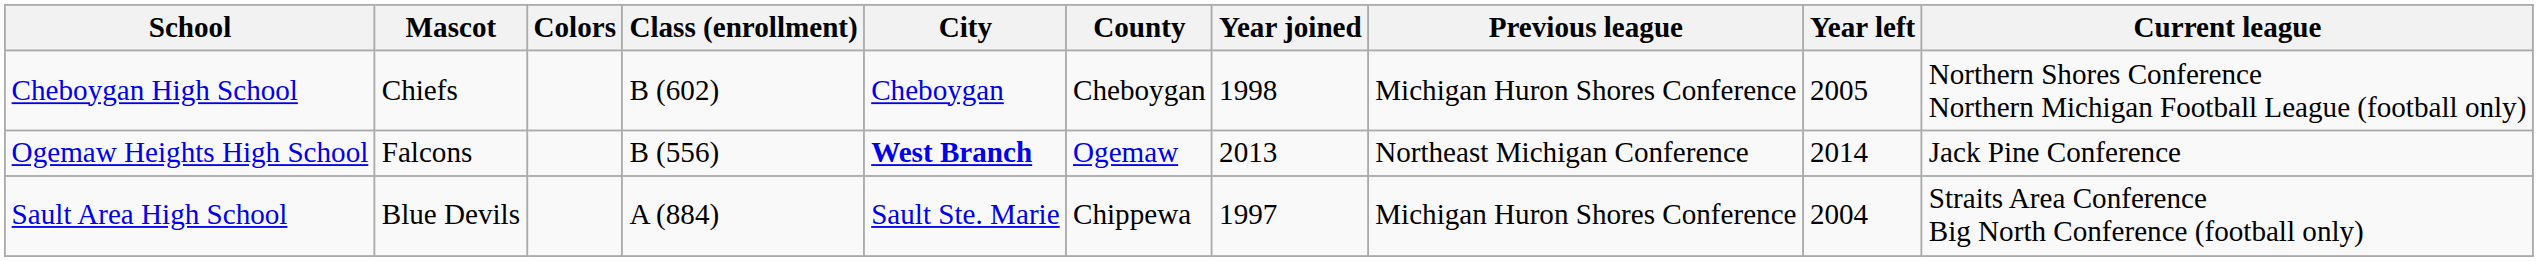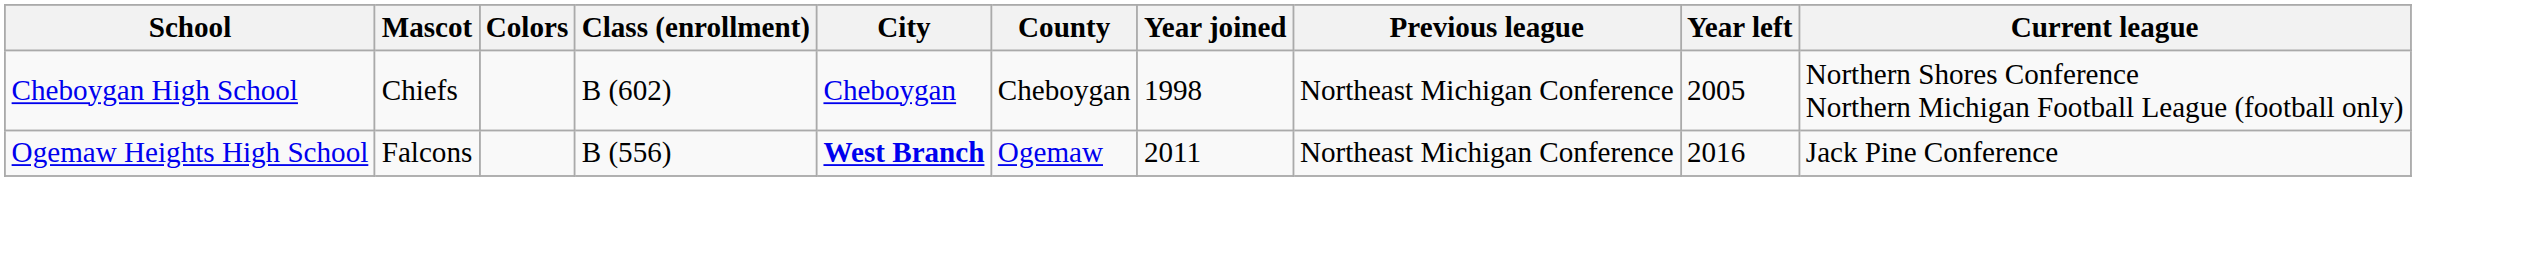Cheboygan High School | Previous league: Michigan Huron Shores Conference -> Northeast Michigan Conference
Ogemaw Heights High School | Year joined: 2013 -> 2011
Ogemaw Heights High School | Year left: 2014 -> 2016
- row: Sault Area High School | Blue Devils | A (884) | Sault Ste. Marie | Chippewa | 1997 | Michigan Huron Shores Conference | 2004 | Straits Area Conference Big North Conference (football only)
